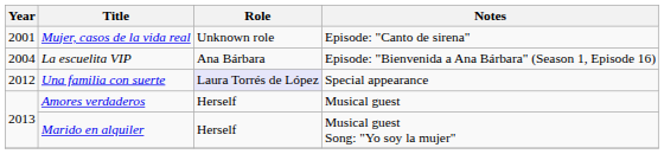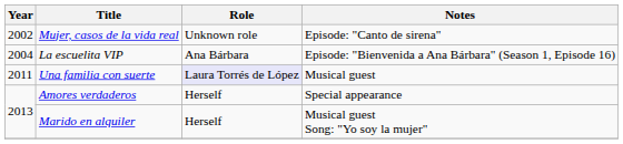Mujer, casos de la vida real | Year: 2001 -> 2002
Una familia con suerte | Year: 2012 -> 2011
Una familia con suerte | Notes: Special appearance -> Musical guest
Amores verdaderos | Notes: Musical guest -> Special appearance
